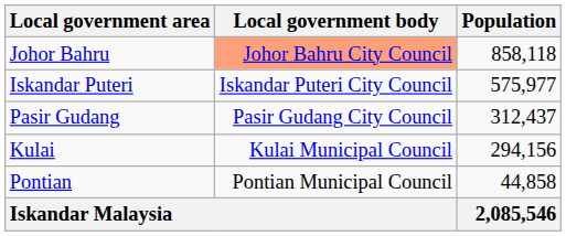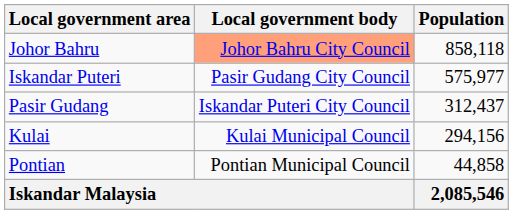Iskandar Puteri | Local government body: Iskandar Puteri City Council -> Pasir Gudang City Council
Pasir Gudang | Local government body: Pasir Gudang City Council -> Iskandar Puteri City Council
